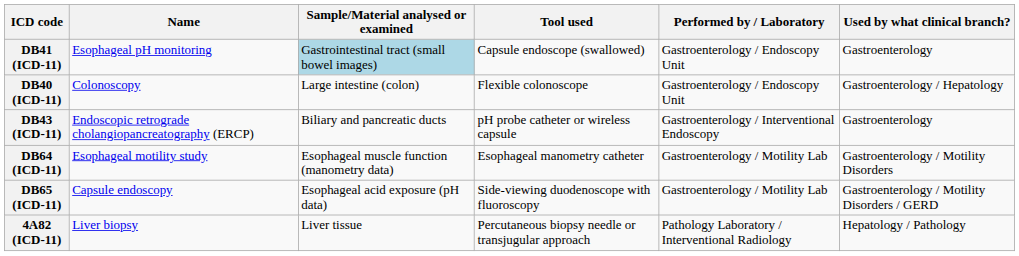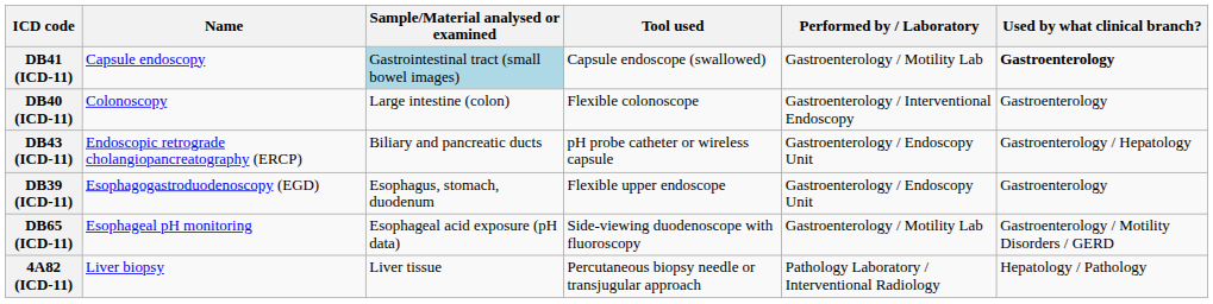DB41 (ICD-11) | Name: Esophageal pH monitoring -> Capsule endoscopy
DB41 (ICD-11) | Performed by / Laboratory: Gastroenterology / Endoscopy Unit -> Gastroenterology / Motility Lab
DB41 (ICD-11) | Used by what clinical branch?: normal -> bold
DB40 (ICD-11) | Performed by / Laboratory: Gastroenterology / Endoscopy Unit -> Gastroenterology / Interventional Endoscopy
DB40 (ICD-11) | Used by what clinical branch?: Gastroenterology / Hepatology -> Gastroenterology
DB43 (ICD-11) | Performed by / Laboratory: Gastroenterology / Interventional Endoscopy -> Gastroenterology / Endoscopy Unit
DB43 (ICD-11) | Used by what clinical branch?: Gastroenterology -> Gastroenterology / Hepatology
+ row: DB39 (ICD-11) | Esophagogastroduodenoscopy (EGD) | Esophagus, stomach, duodenum | Flexible upper endoscope | Gastroenterology / Endoscopy Unit | Gastroenterology
- row: DB64 (ICD-11) | Esophageal motility study | Esophageal muscle function (manometry data) | Esophageal manometry catheter | Gastroenterology / Motility Lab | Gastroenterology / Motility Disorders
DB65 (ICD-11) | Name: Capsule endoscopy -> Esophageal pH monitoring
